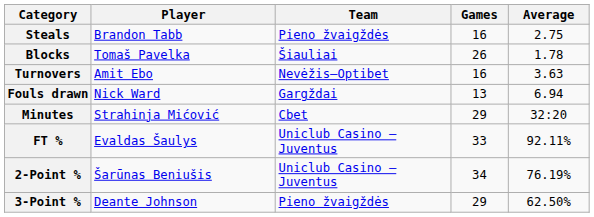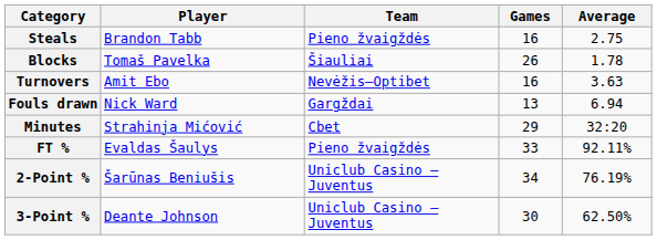FT % | Team: Uniclub Casino – Juventus -> Pieno žvaigždės
3-Point % | Team: Pieno žvaigždės -> Uniclub Casino – Juventus
3-Point % | Games: 29 -> 30
